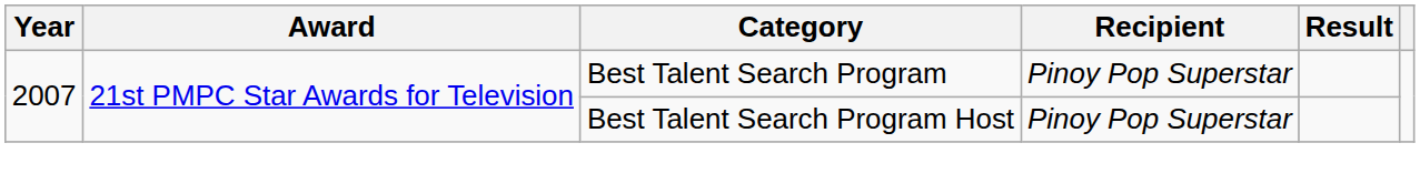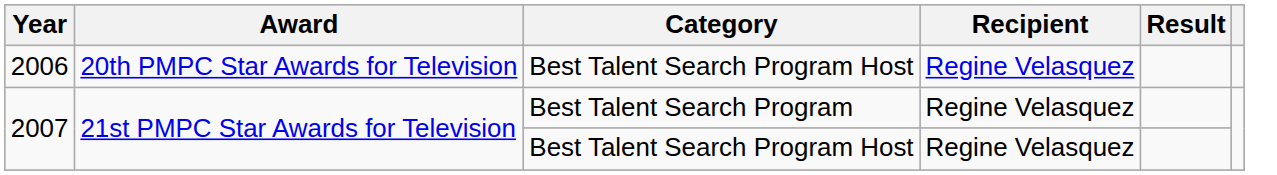+ row: 2006 | 20th PMPC Star Awards for Television | Best Talent Search Program Host | Regine Velasquez
2007 / Best Talent Search Program | Recipient: Pinoy Pop Superstar -> Regine Velasquez
2007 / Best Talent Search Program Host | Recipient: Pinoy Pop Superstar -> Regine Velasquez
